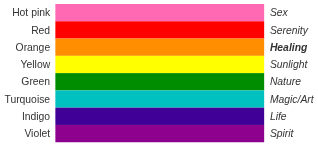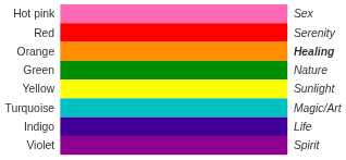rows swapped: Yellow <-> Green
